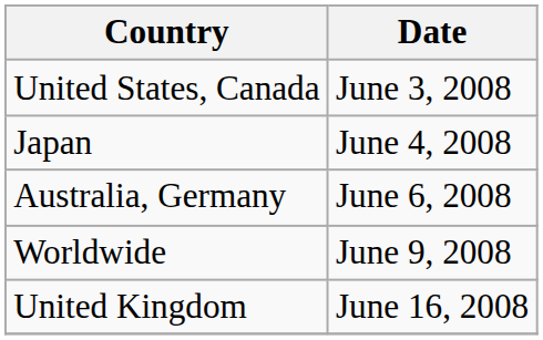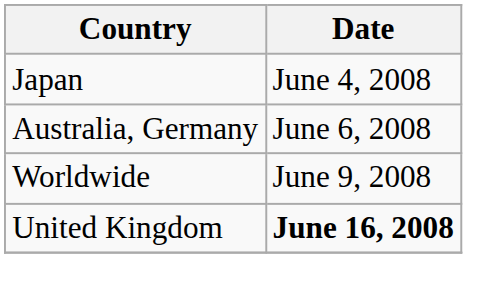- row: United States, Canada | June 3, 2008
United Kingdom | Date: normal -> bold
